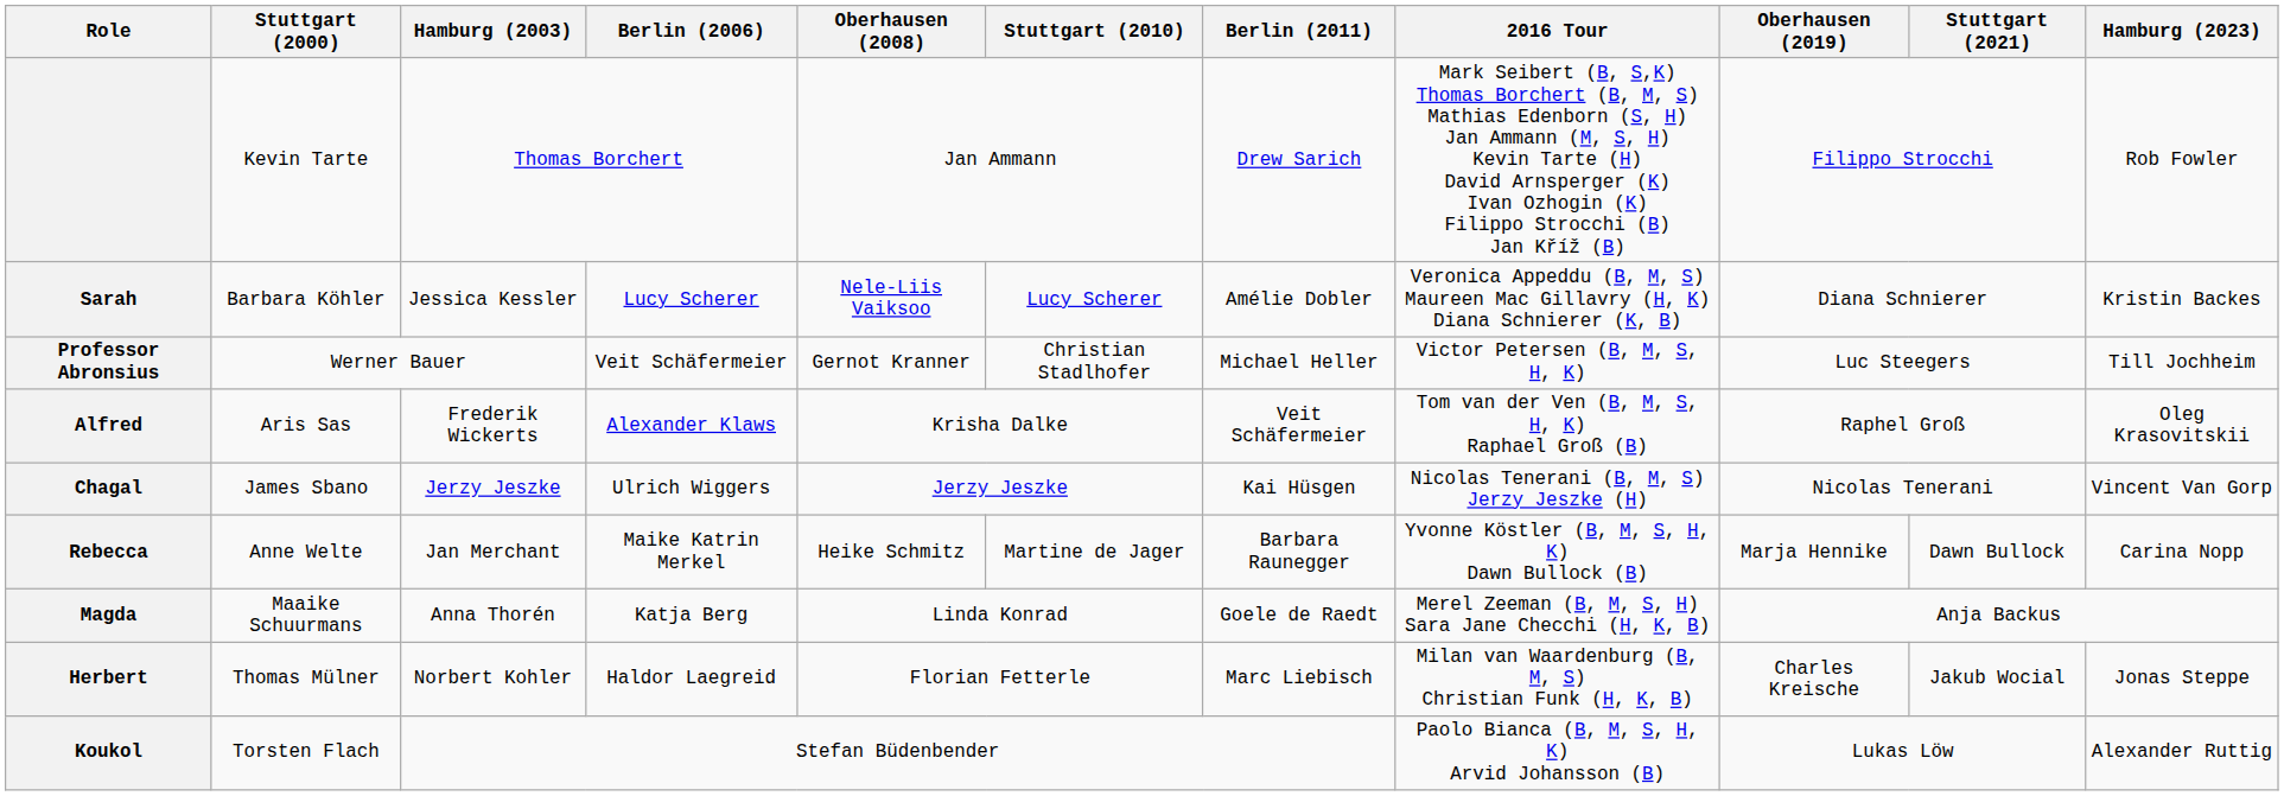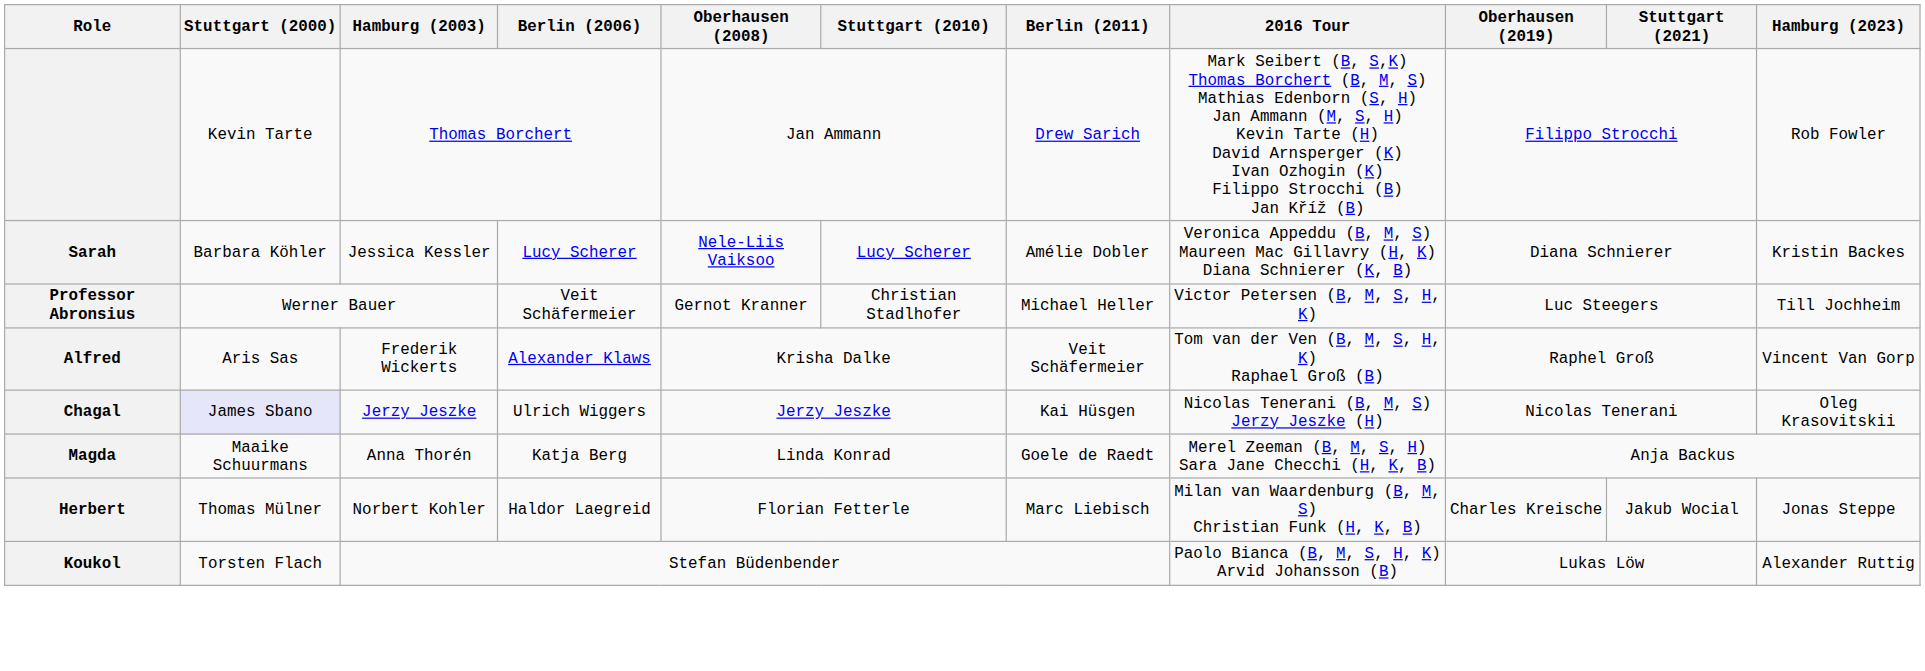Alfred | Hamburg (2023): Oleg Krasovitskii -> Vincent Van Gorp
Chagal | Stuttgart (2000): no background -> lavender background
Chagal | Hamburg (2023): Vincent Van Gorp -> Oleg Krasovitskii
- row: Rebecca | Anne Welte | Jan Merchant | Maike Katrin Merkel | Heike Schmitz | Martine de Jager | Barbara Raunegger | Yvonne Köstler (B, M, S, H, K) Dawn Bullock (B) | Marja Hennike | Dawn Bullock | Carina Nopp
